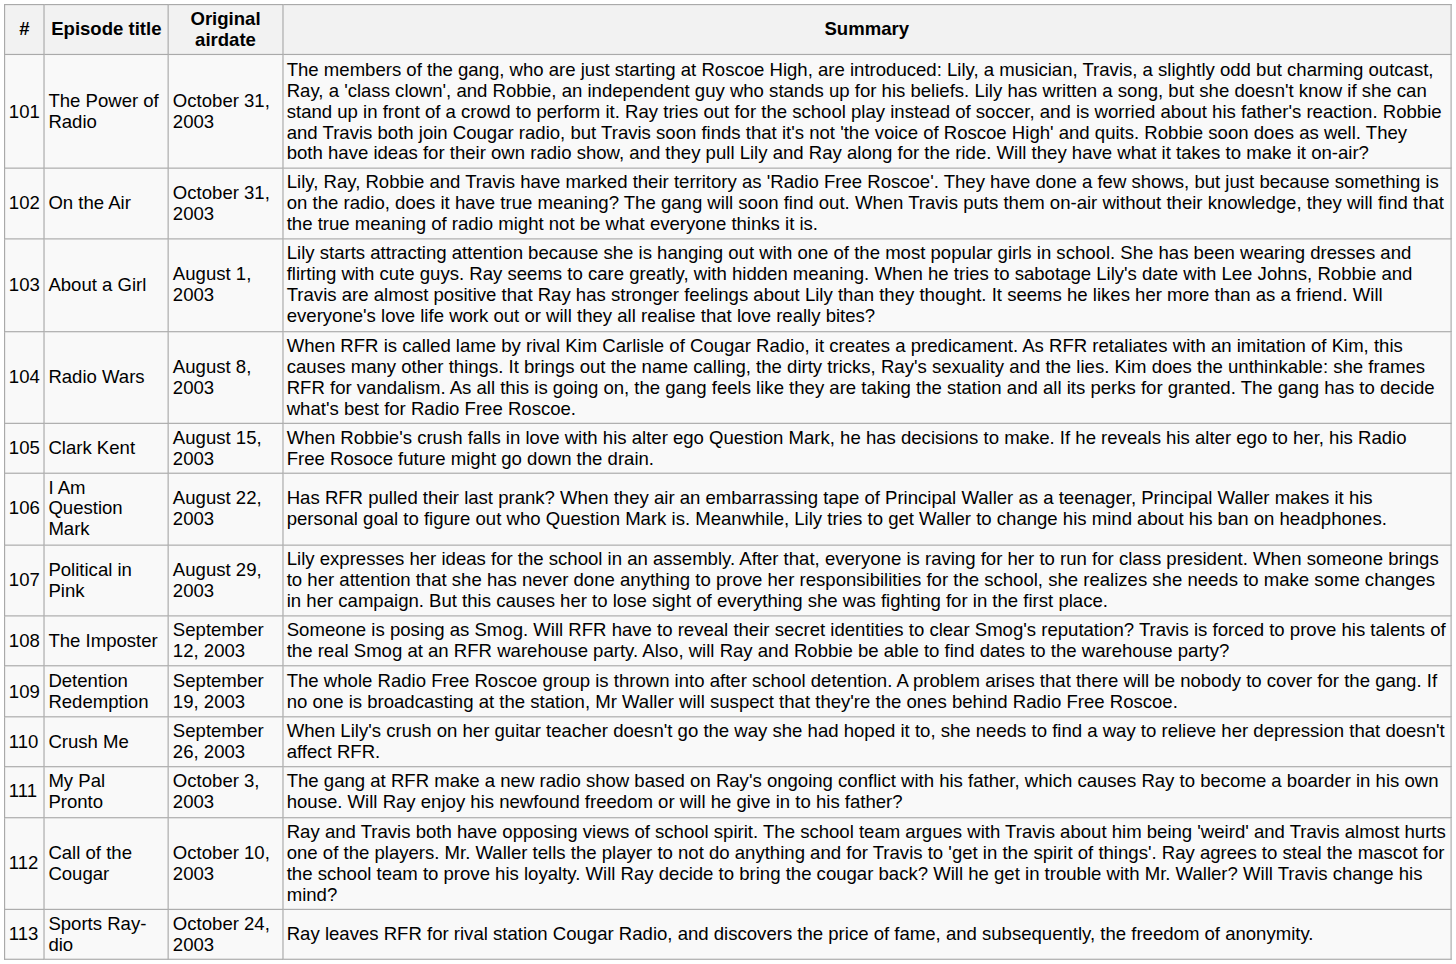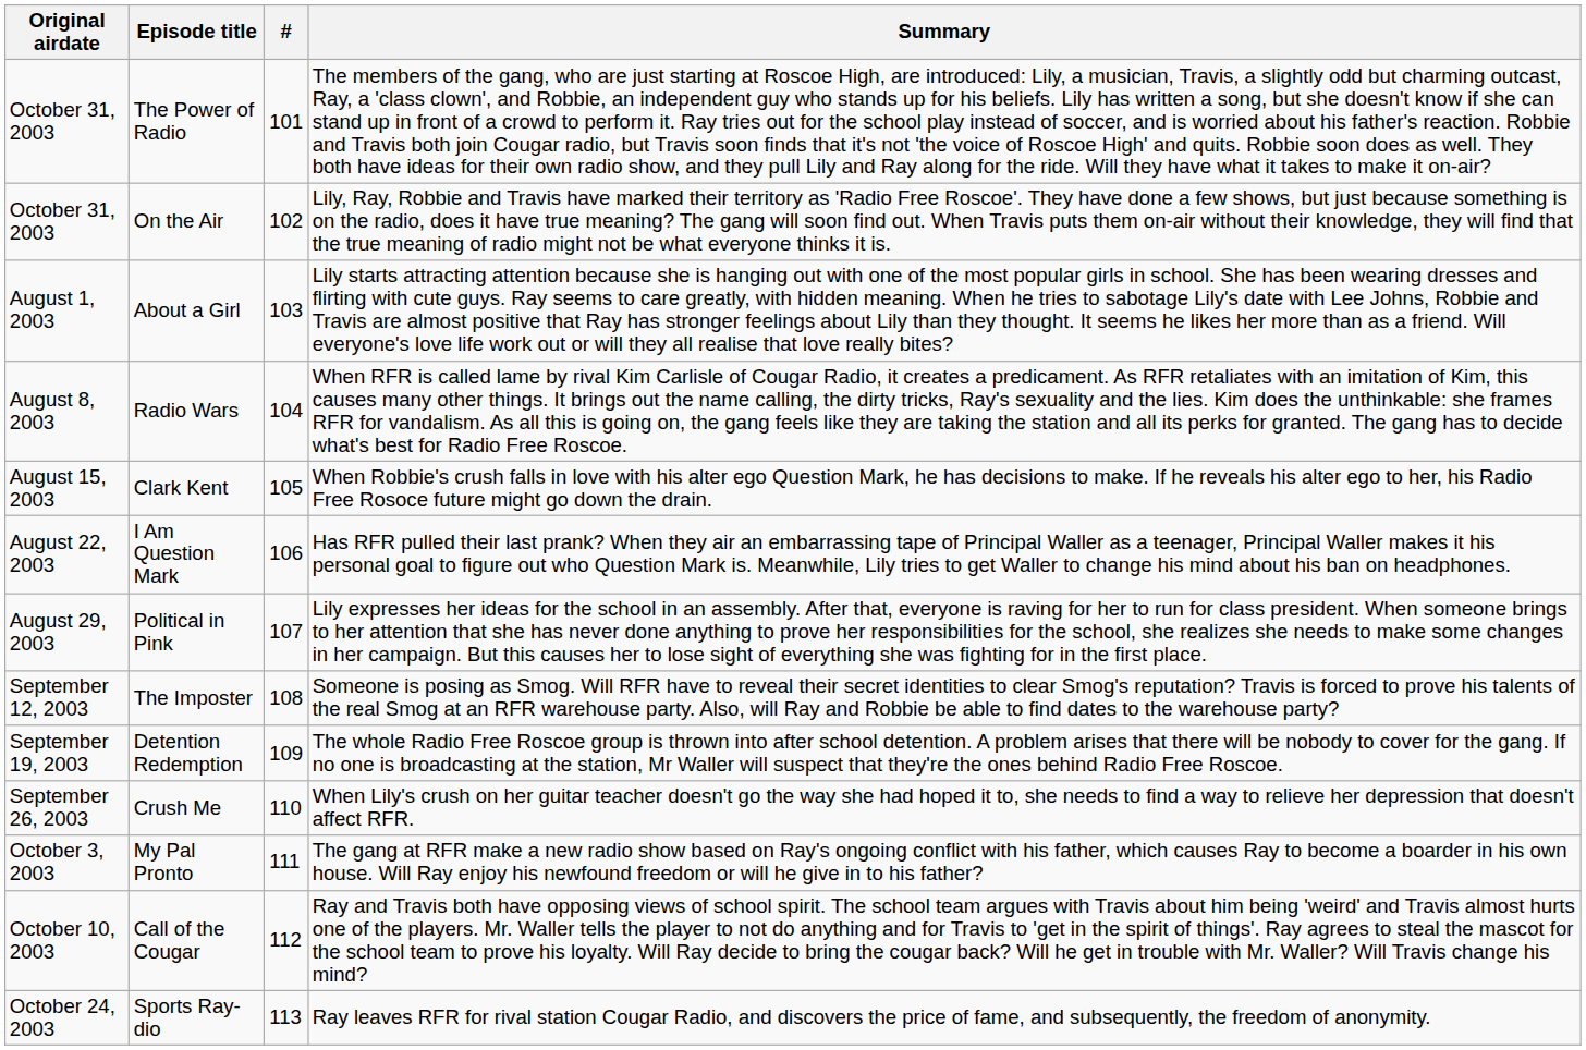columns swapped: # <-> Original airdate
